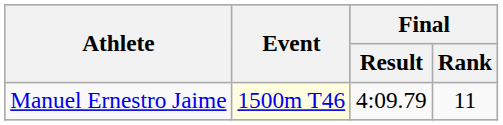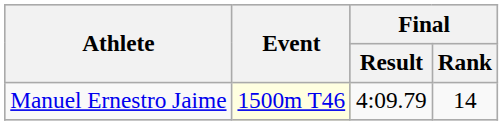Manuel Ernestro Jaime | Final / Rank: 11 -> 14
